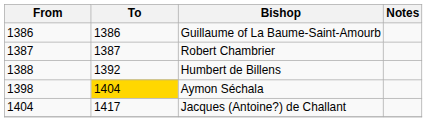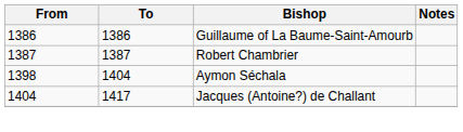- row: 1388 | 1392 | Humbert de Billens
Aymon Séchala | To: gold background -> no background
